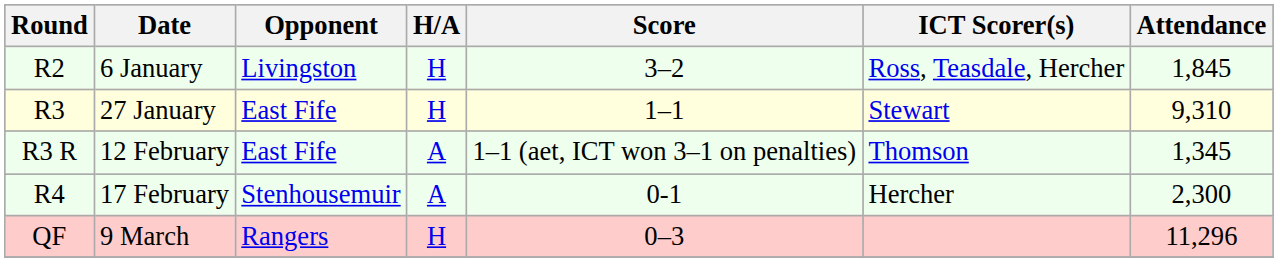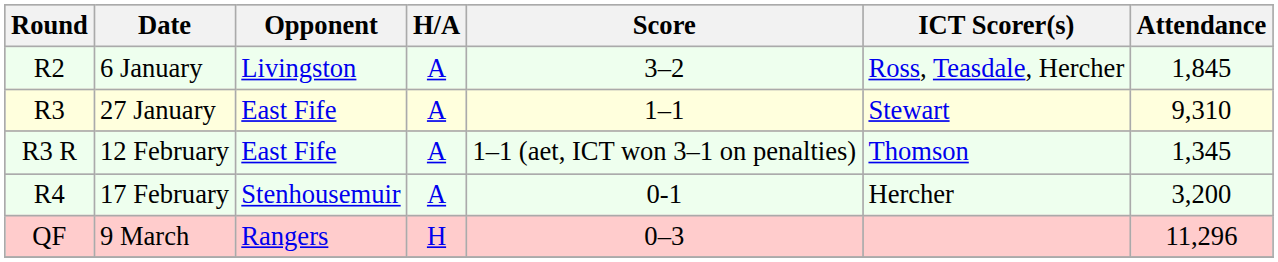6 January | H/A: H -> A
27 January | H/A: H -> A
17 February | Attendance: 2,300 -> 3,200
